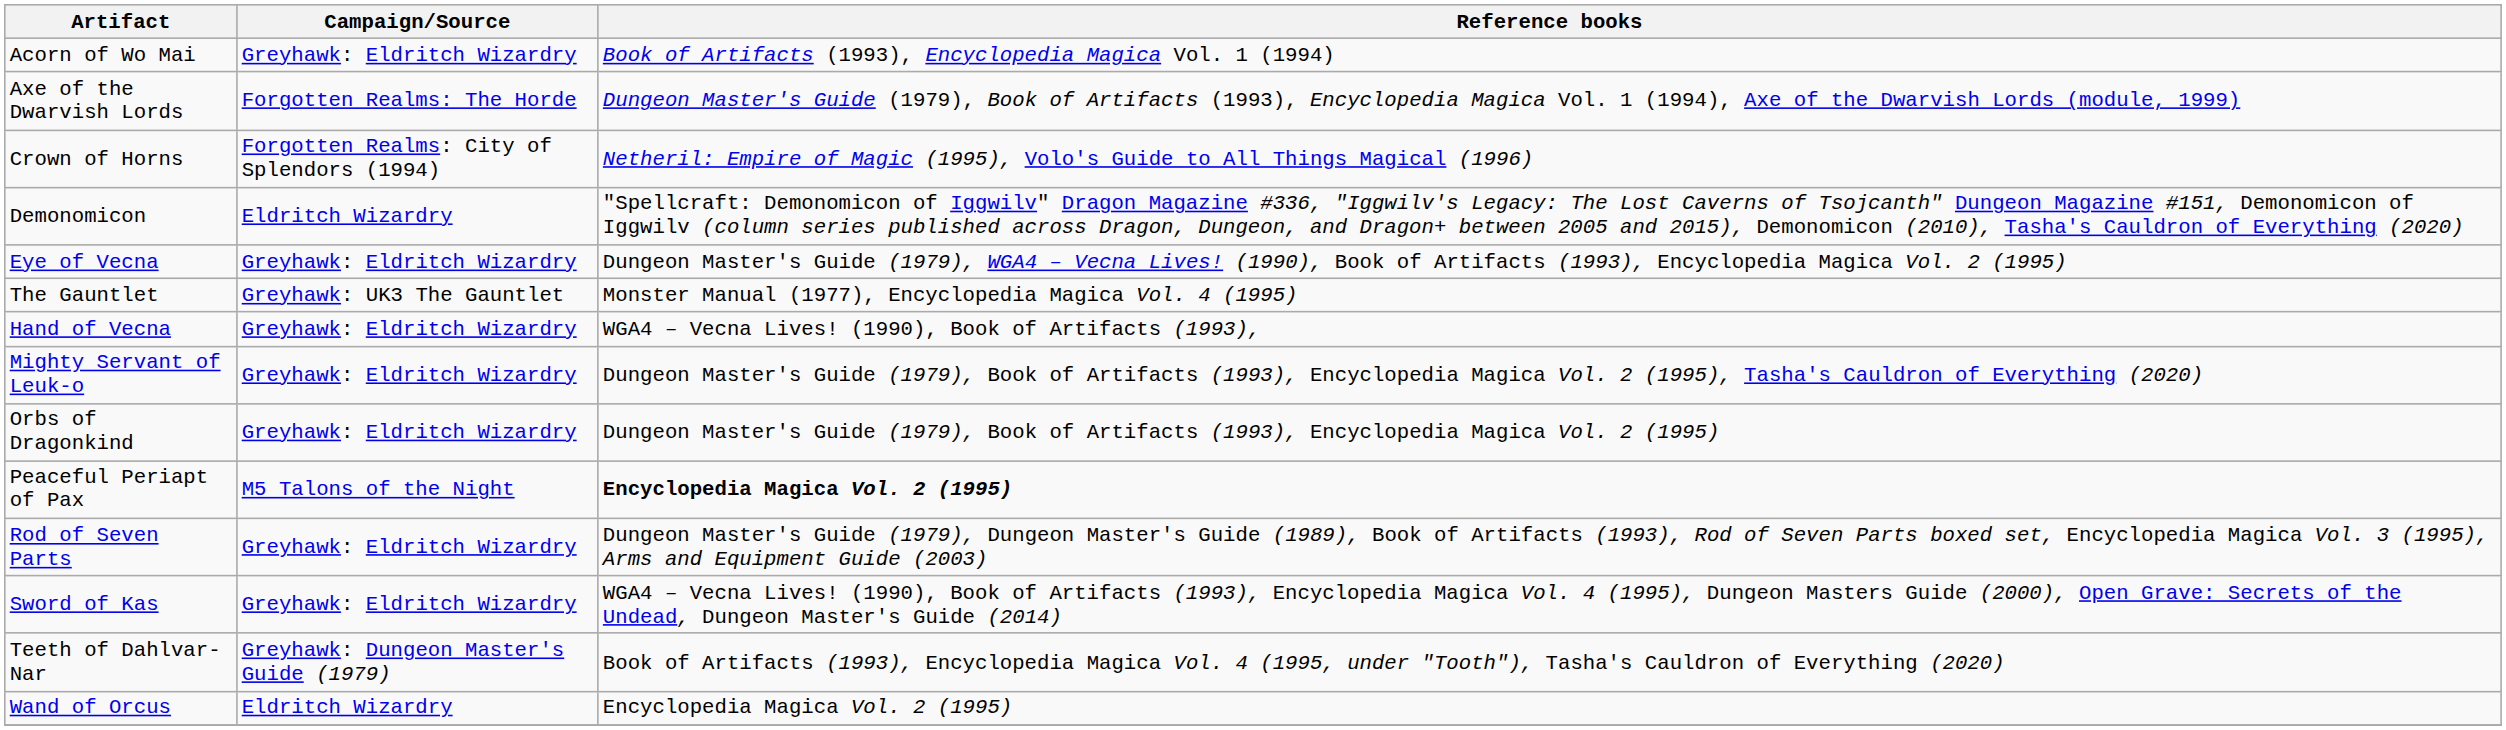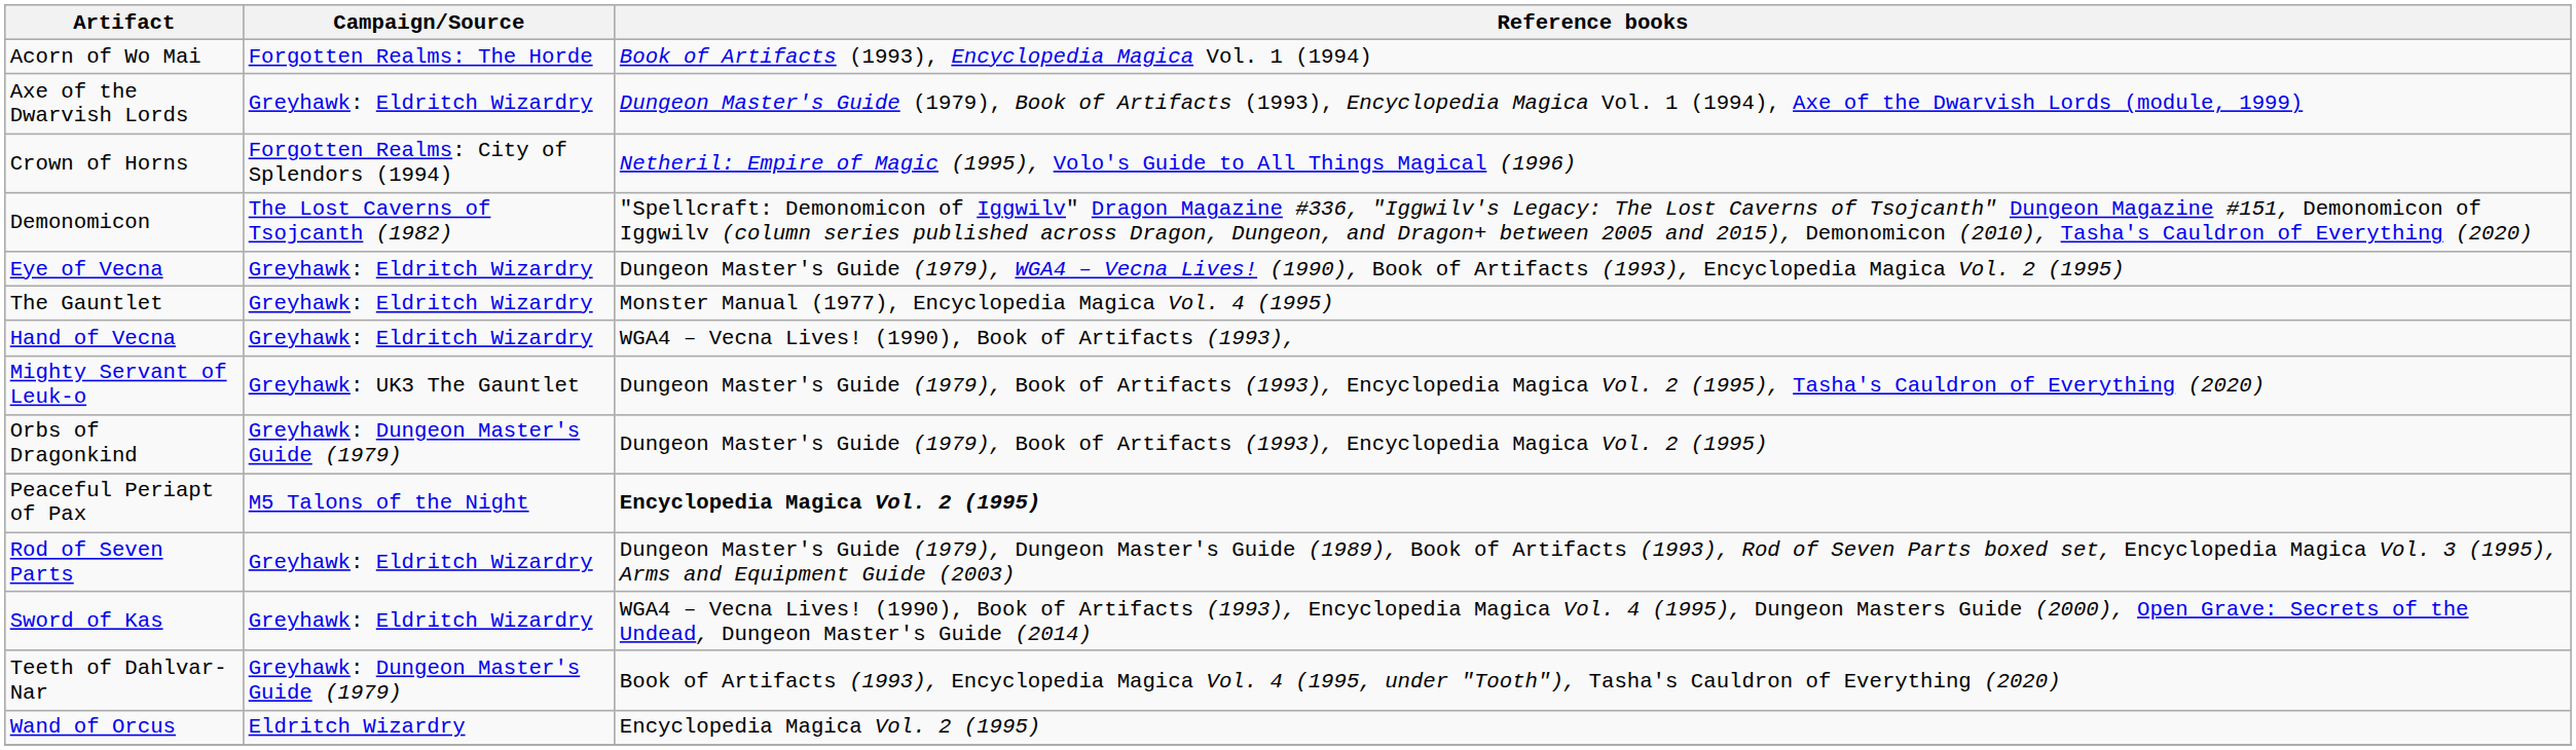Acorn of Wo Mai | Campaign/Source: Greyhawk: Eldritch Wizardry -> Forgotten Realms: The Horde
Axe of the Dwarvish Lords | Campaign/Source: Forgotten Realms: The Horde -> Greyhawk: Eldritch Wizardry
Demonomicon | Campaign/Source: Eldritch Wizardry -> The Lost Caverns of Tsojcanth (1982)
The Gauntlet | Campaign/Source: Greyhawk: UK3 The Gauntlet -> Greyhawk: Eldritch Wizardry
Mighty Servant of Leuk-o | Campaign/Source: Greyhawk: Eldritch Wizardry -> Greyhawk: UK3 The Gauntlet
Orbs of Dragonkind | Campaign/Source: Greyhawk: Eldritch Wizardry -> Greyhawk: Dungeon Master's Guide (1979)
